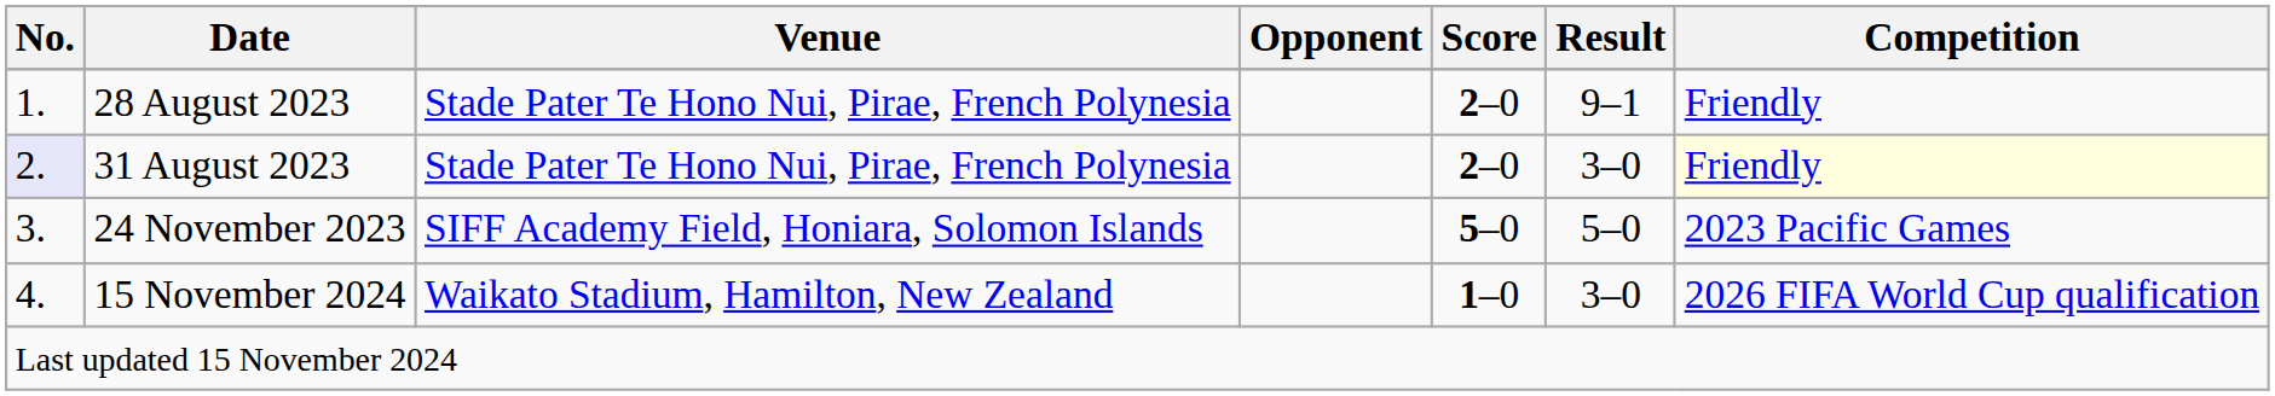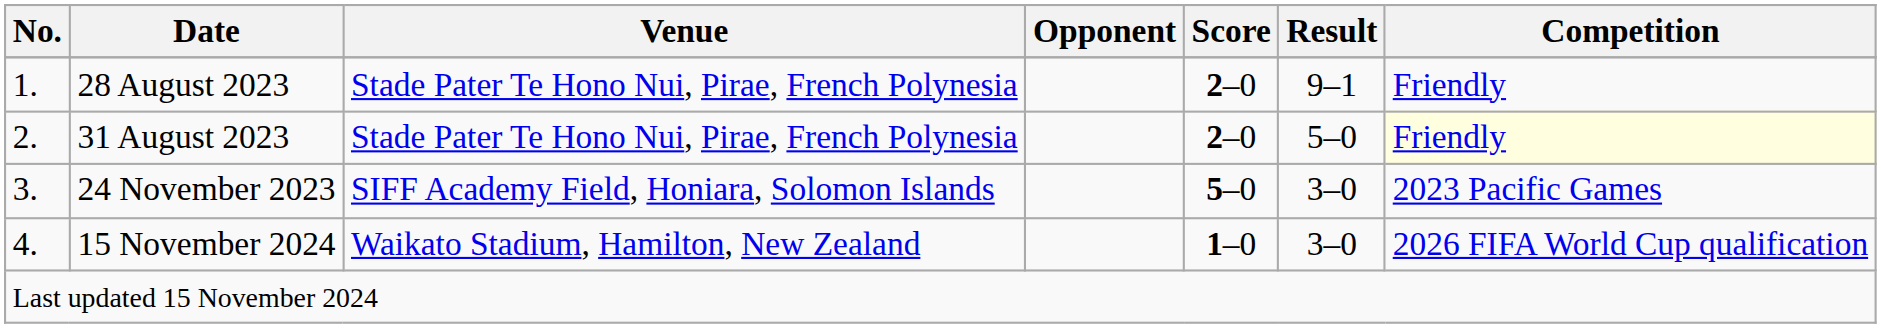31 August 2023 | No.: lavender background -> no background
31 August 2023 | Result: 3–0 -> 5–0
24 November 2023 | Result: 5–0 -> 3–0
